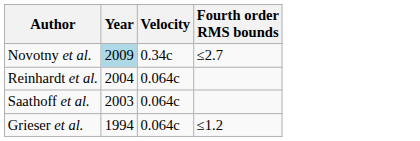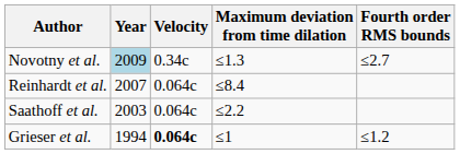+ column: Maximum deviation from time dilation | ≤1.3 | ≤8.4 | ≤2.2 | ≤1
Reinhardt et al. | Year: 2004 -> 2007
Grieser et al. | Velocity: normal -> bold
